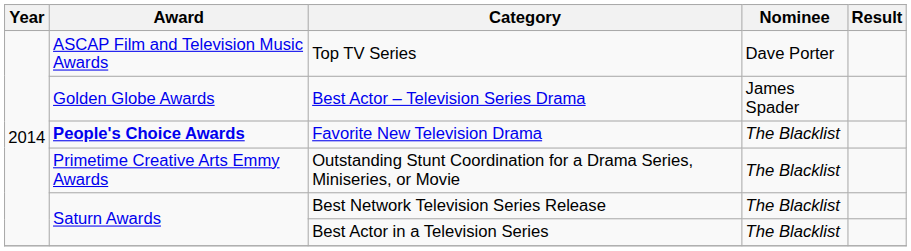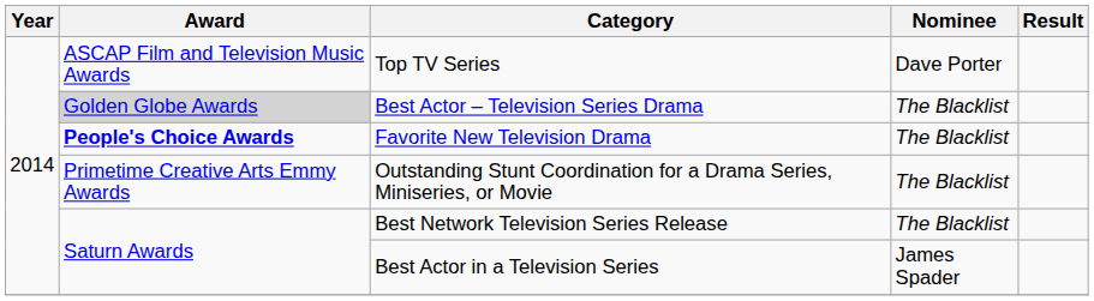Best Actor – Television Series Drama | Award: no background -> lightgrey background
Best Actor – Television Series Drama | Nominee: James Spader -> The Blacklist
Best Actor in a Television Series | Nominee: The Blacklist -> James Spader
